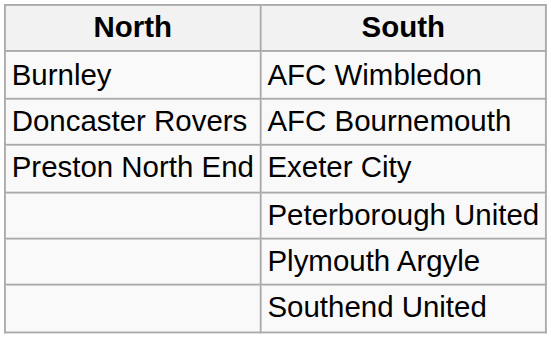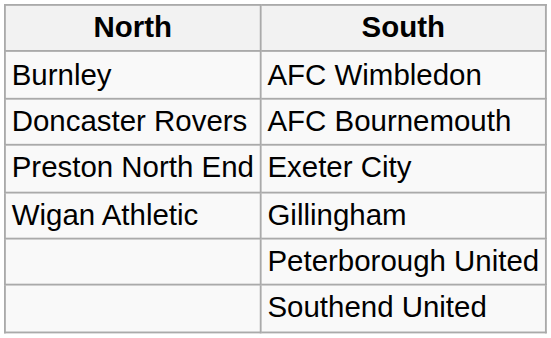+ row: Wigan Athletic | Gillingham
- row: Plymouth Argyle
